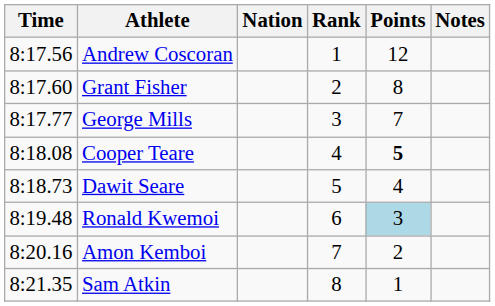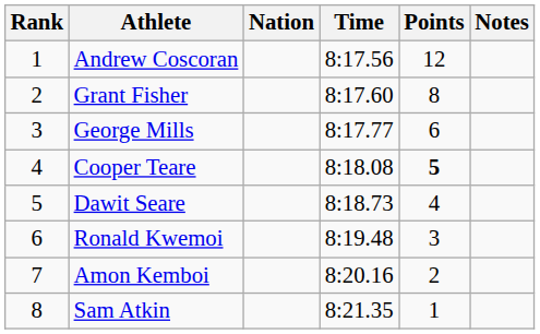columns swapped: Rank <-> Time
George Mills | Points: 7 -> 6
Ronald Kwemoi | Points: lightblue background -> no background
